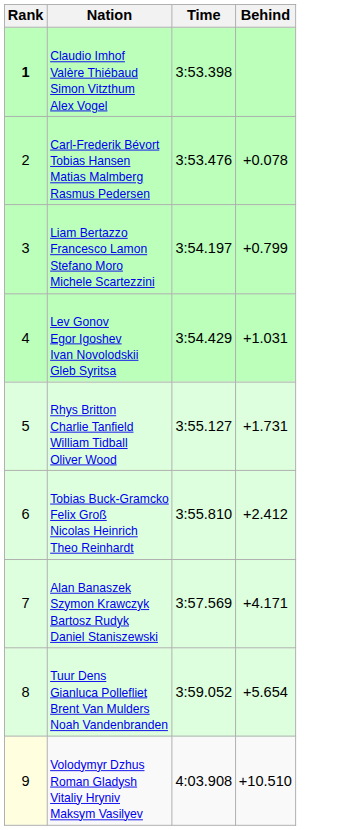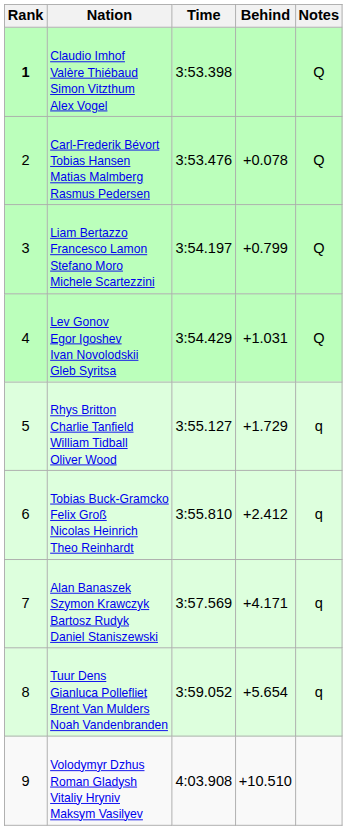+ column: Notes | Q | Q | Q | Q | q | q | q | q
Rhys Britton Charlie Tanfield William Tidball Oliver Wood | Behind: +1.731 -> +1.729
Volodymyr Dzhus Roman Gladysh Vitaliy Hryniv Maksym Vasilyev | Rank: lightyellow background -> no background
